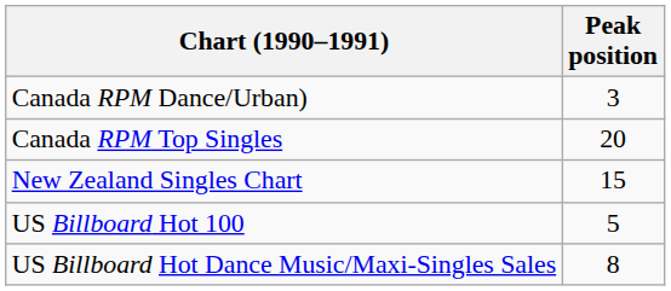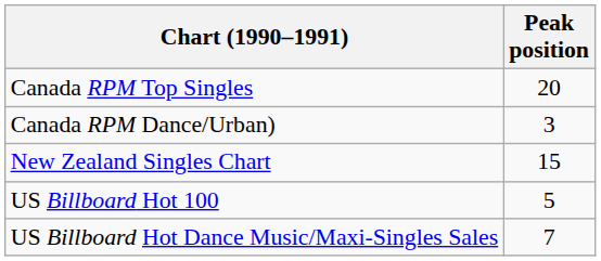rows swapped: Canada RPM Top Singles <-> Canada RPM Dance/Urban)
US Billboard Hot Dance Music/Maxi-Singles Sales | Peak position: 8 -> 7
